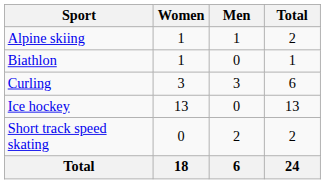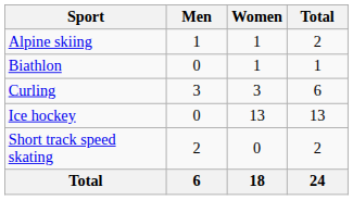columns swapped: Men <-> Women
